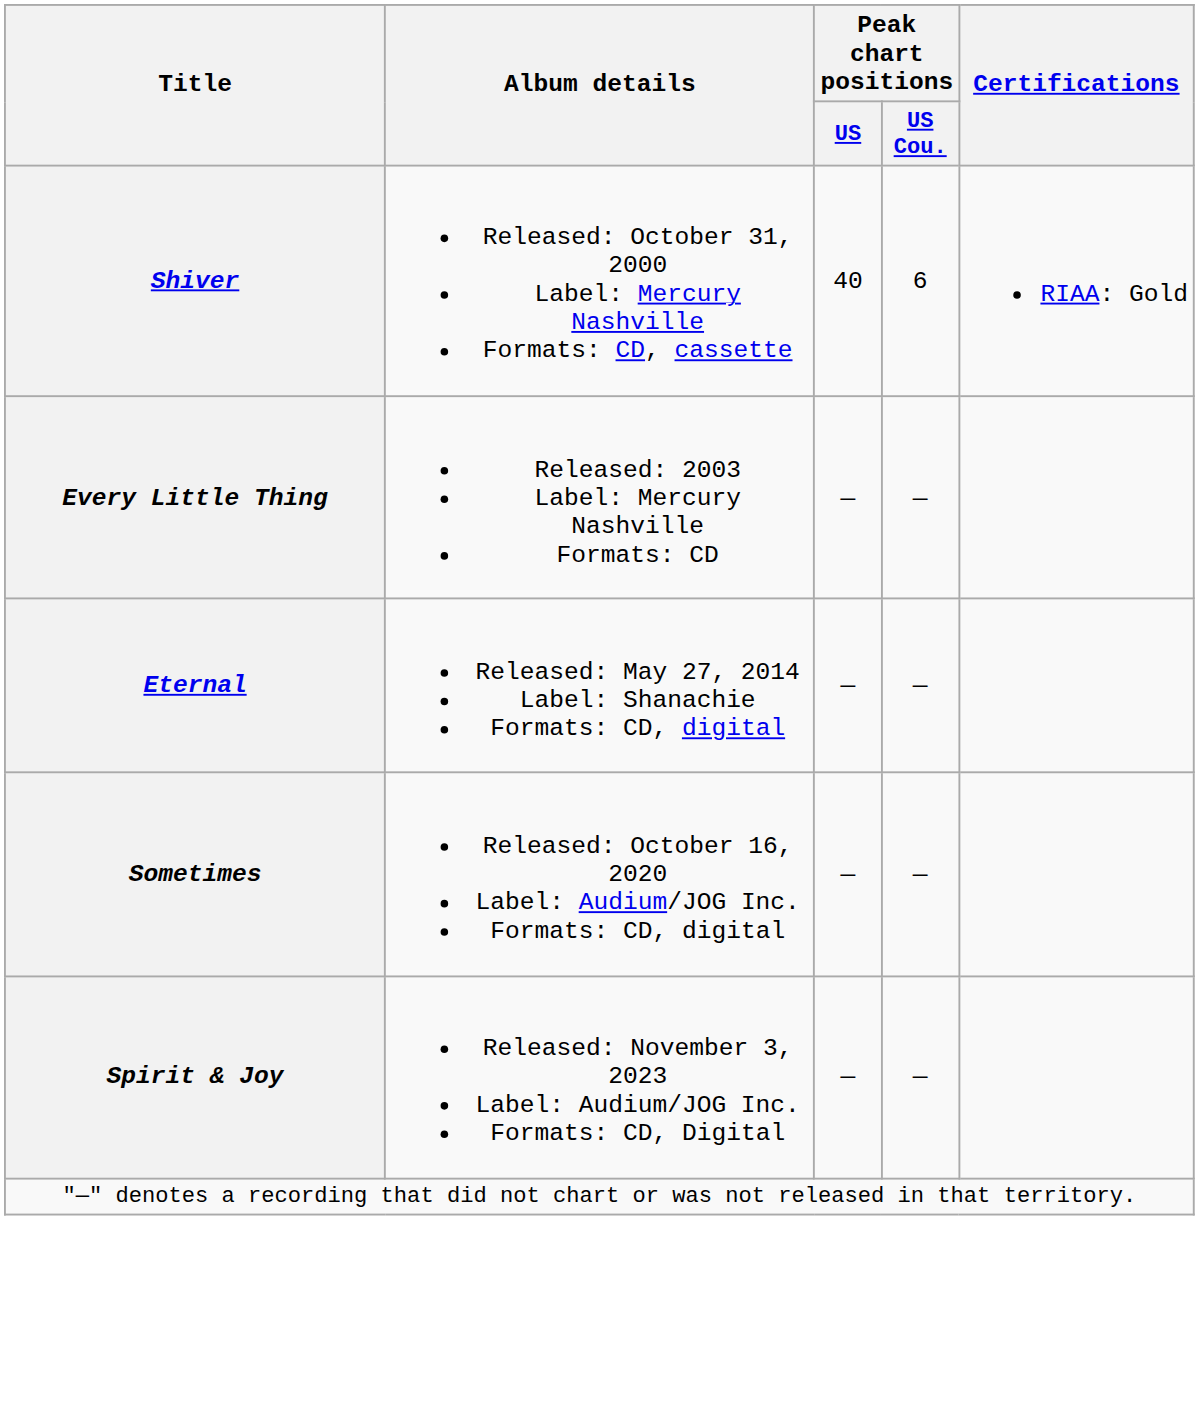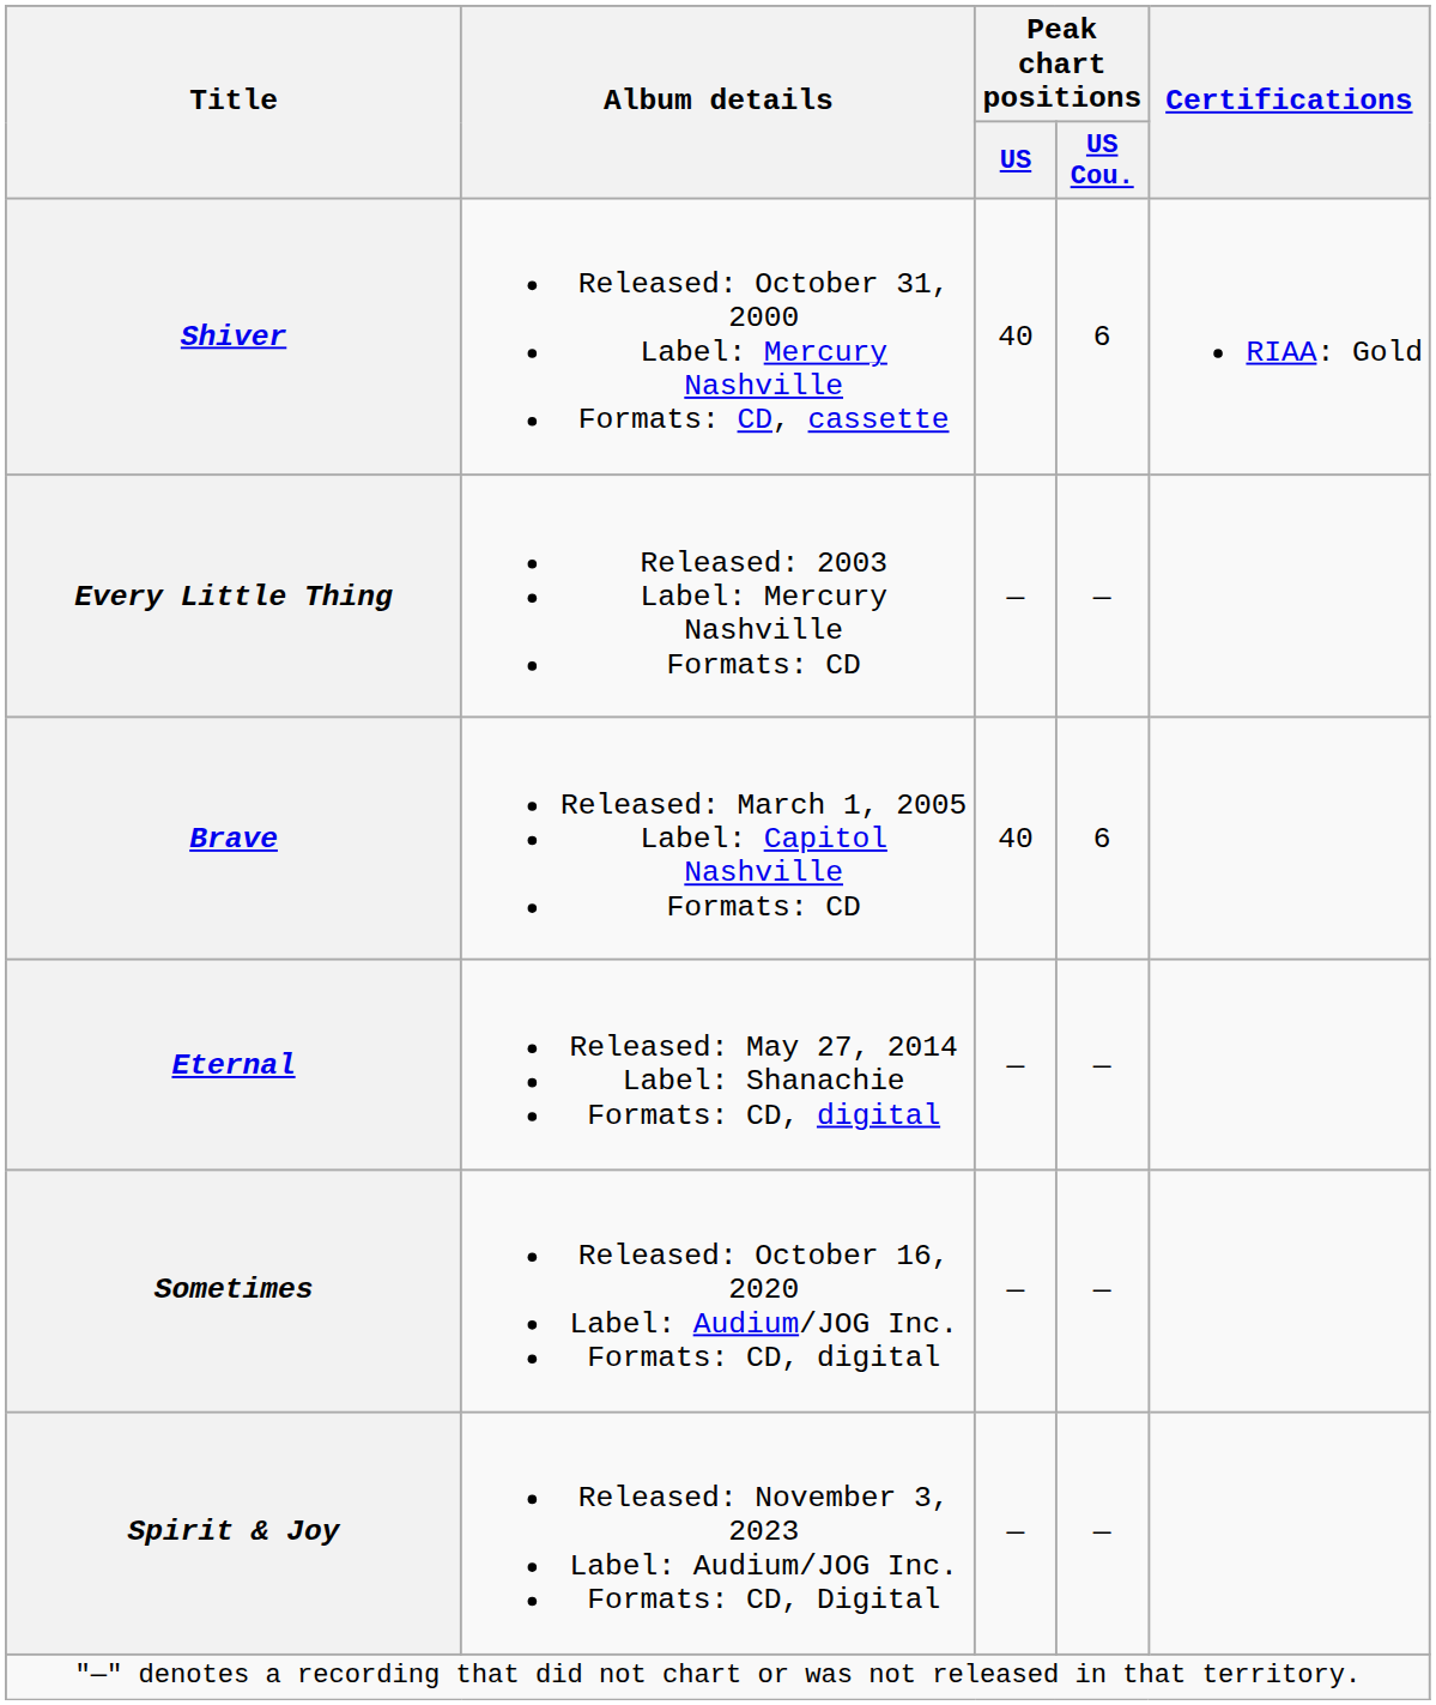+ row: Brave | Released: March 1, 2005 Label: Capitol Nashville Formats: CD | 40 | 6
